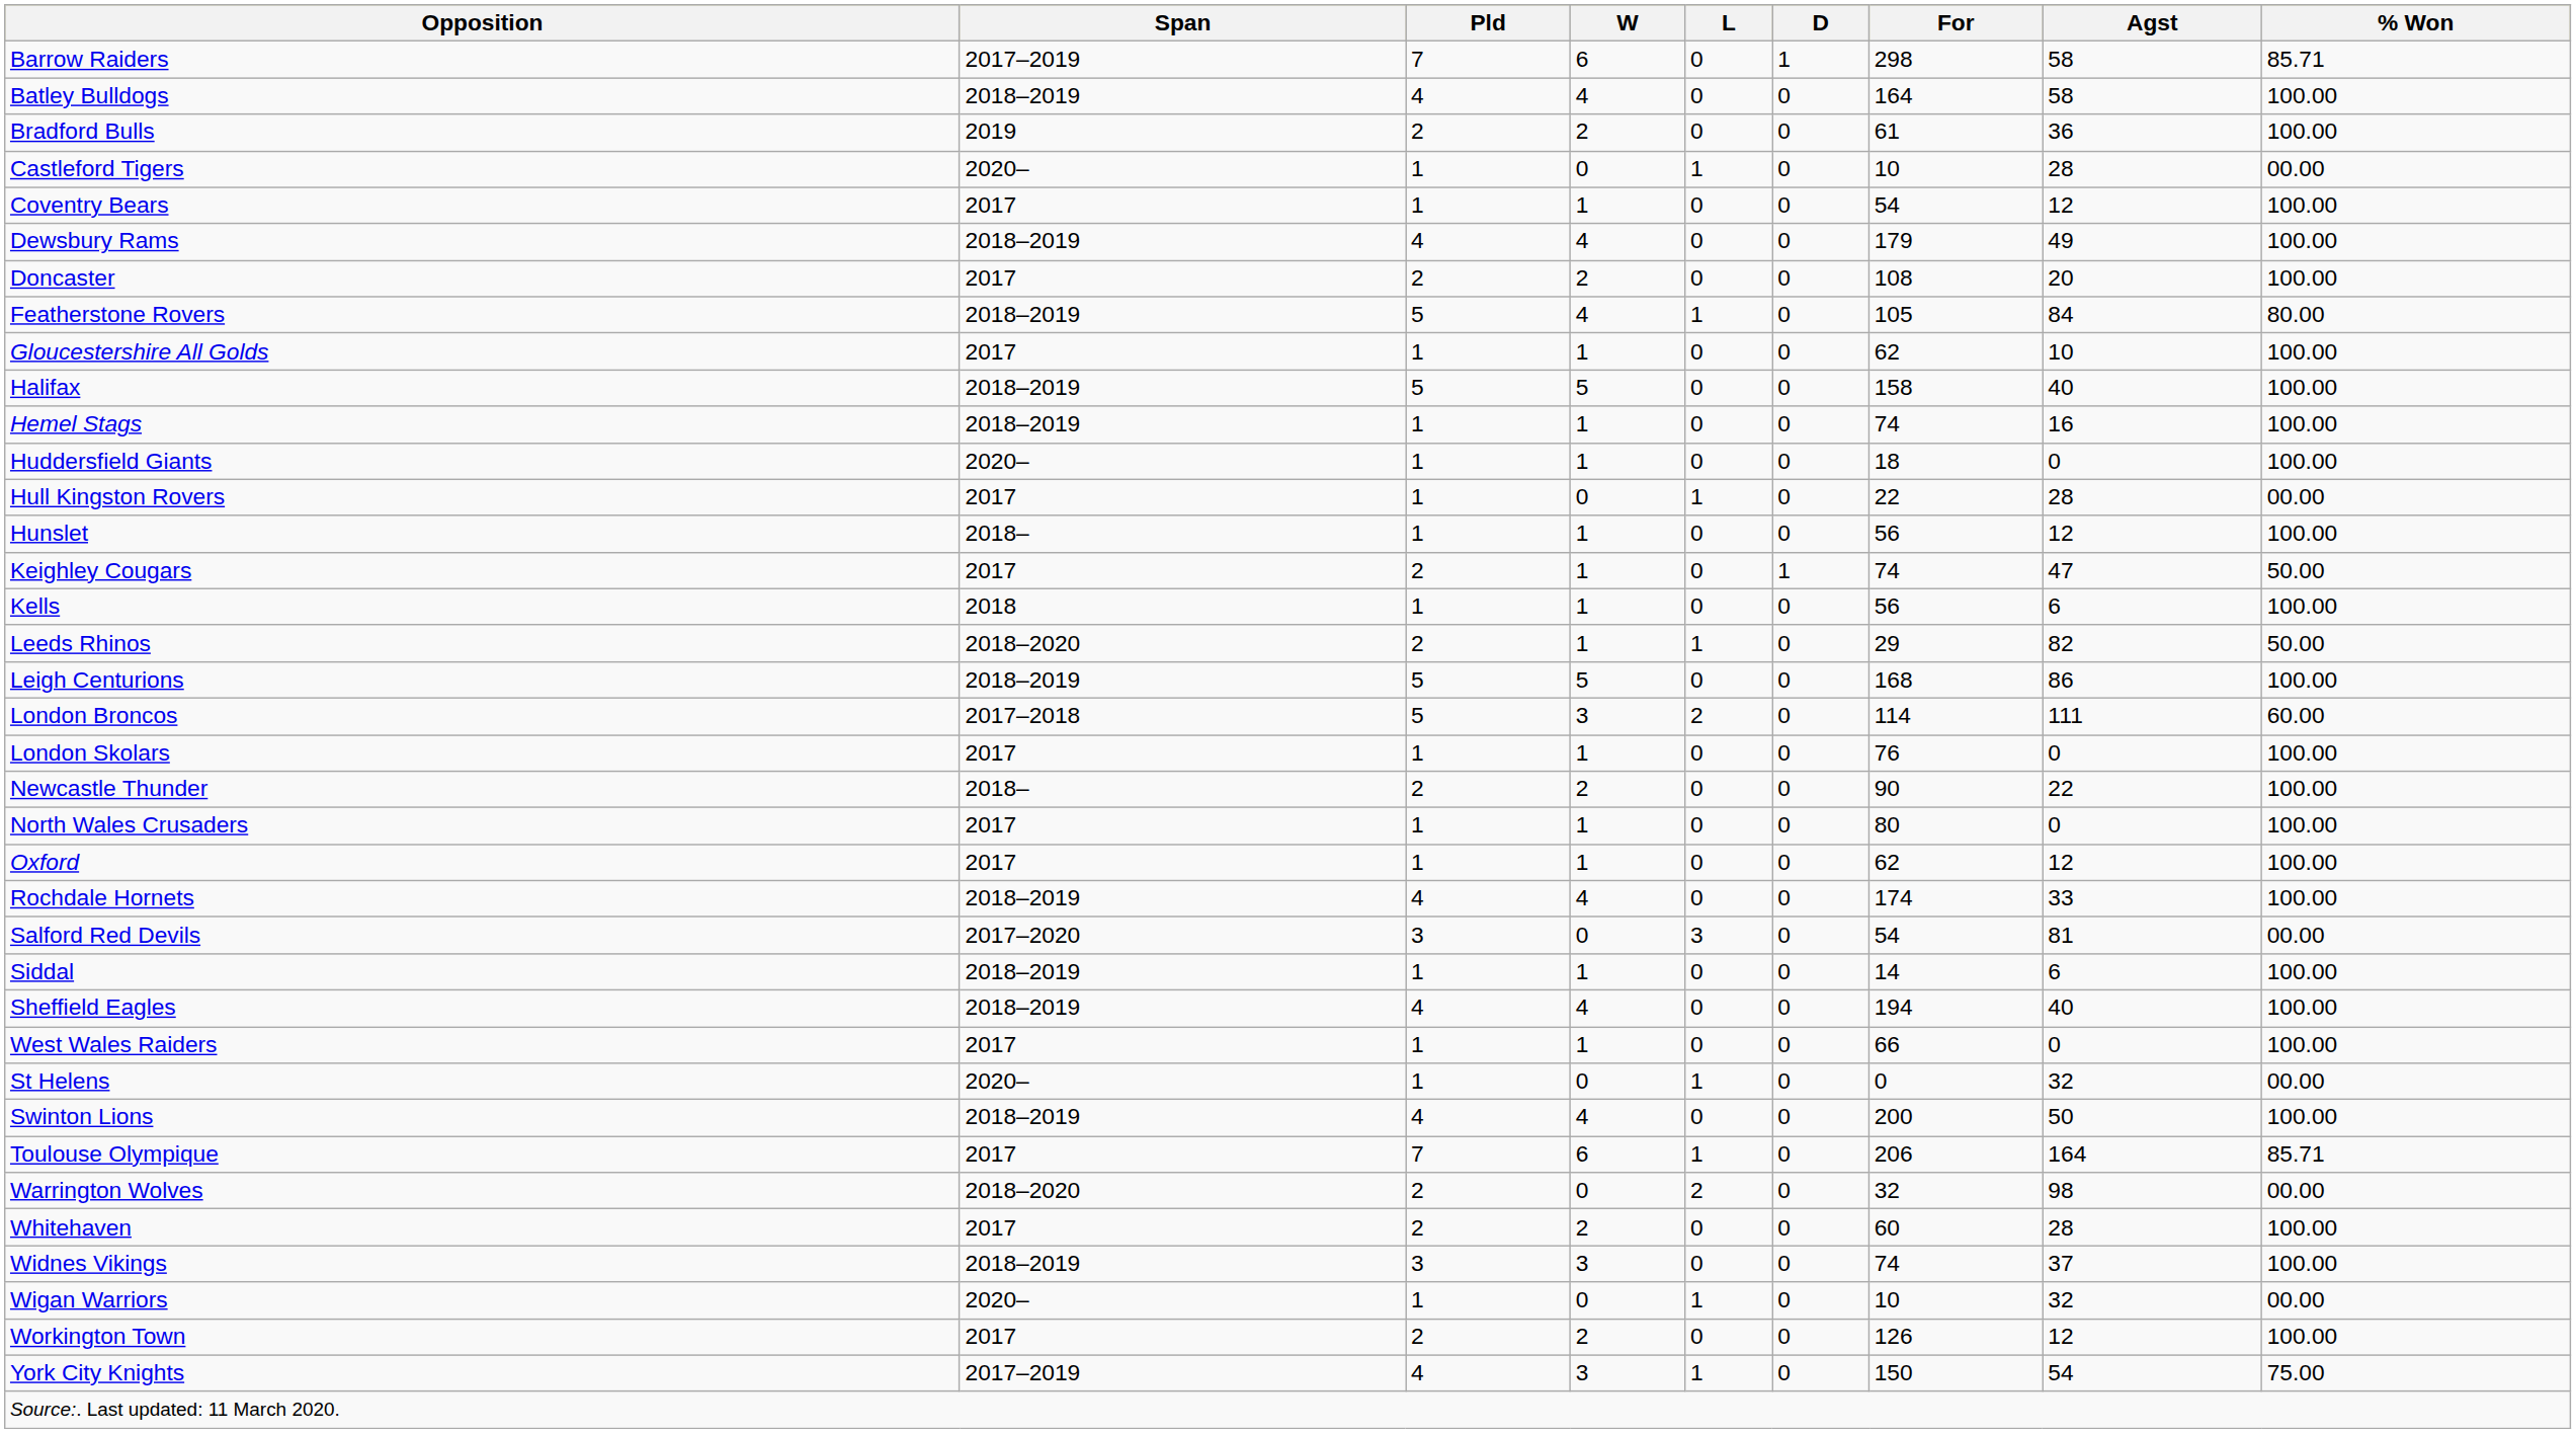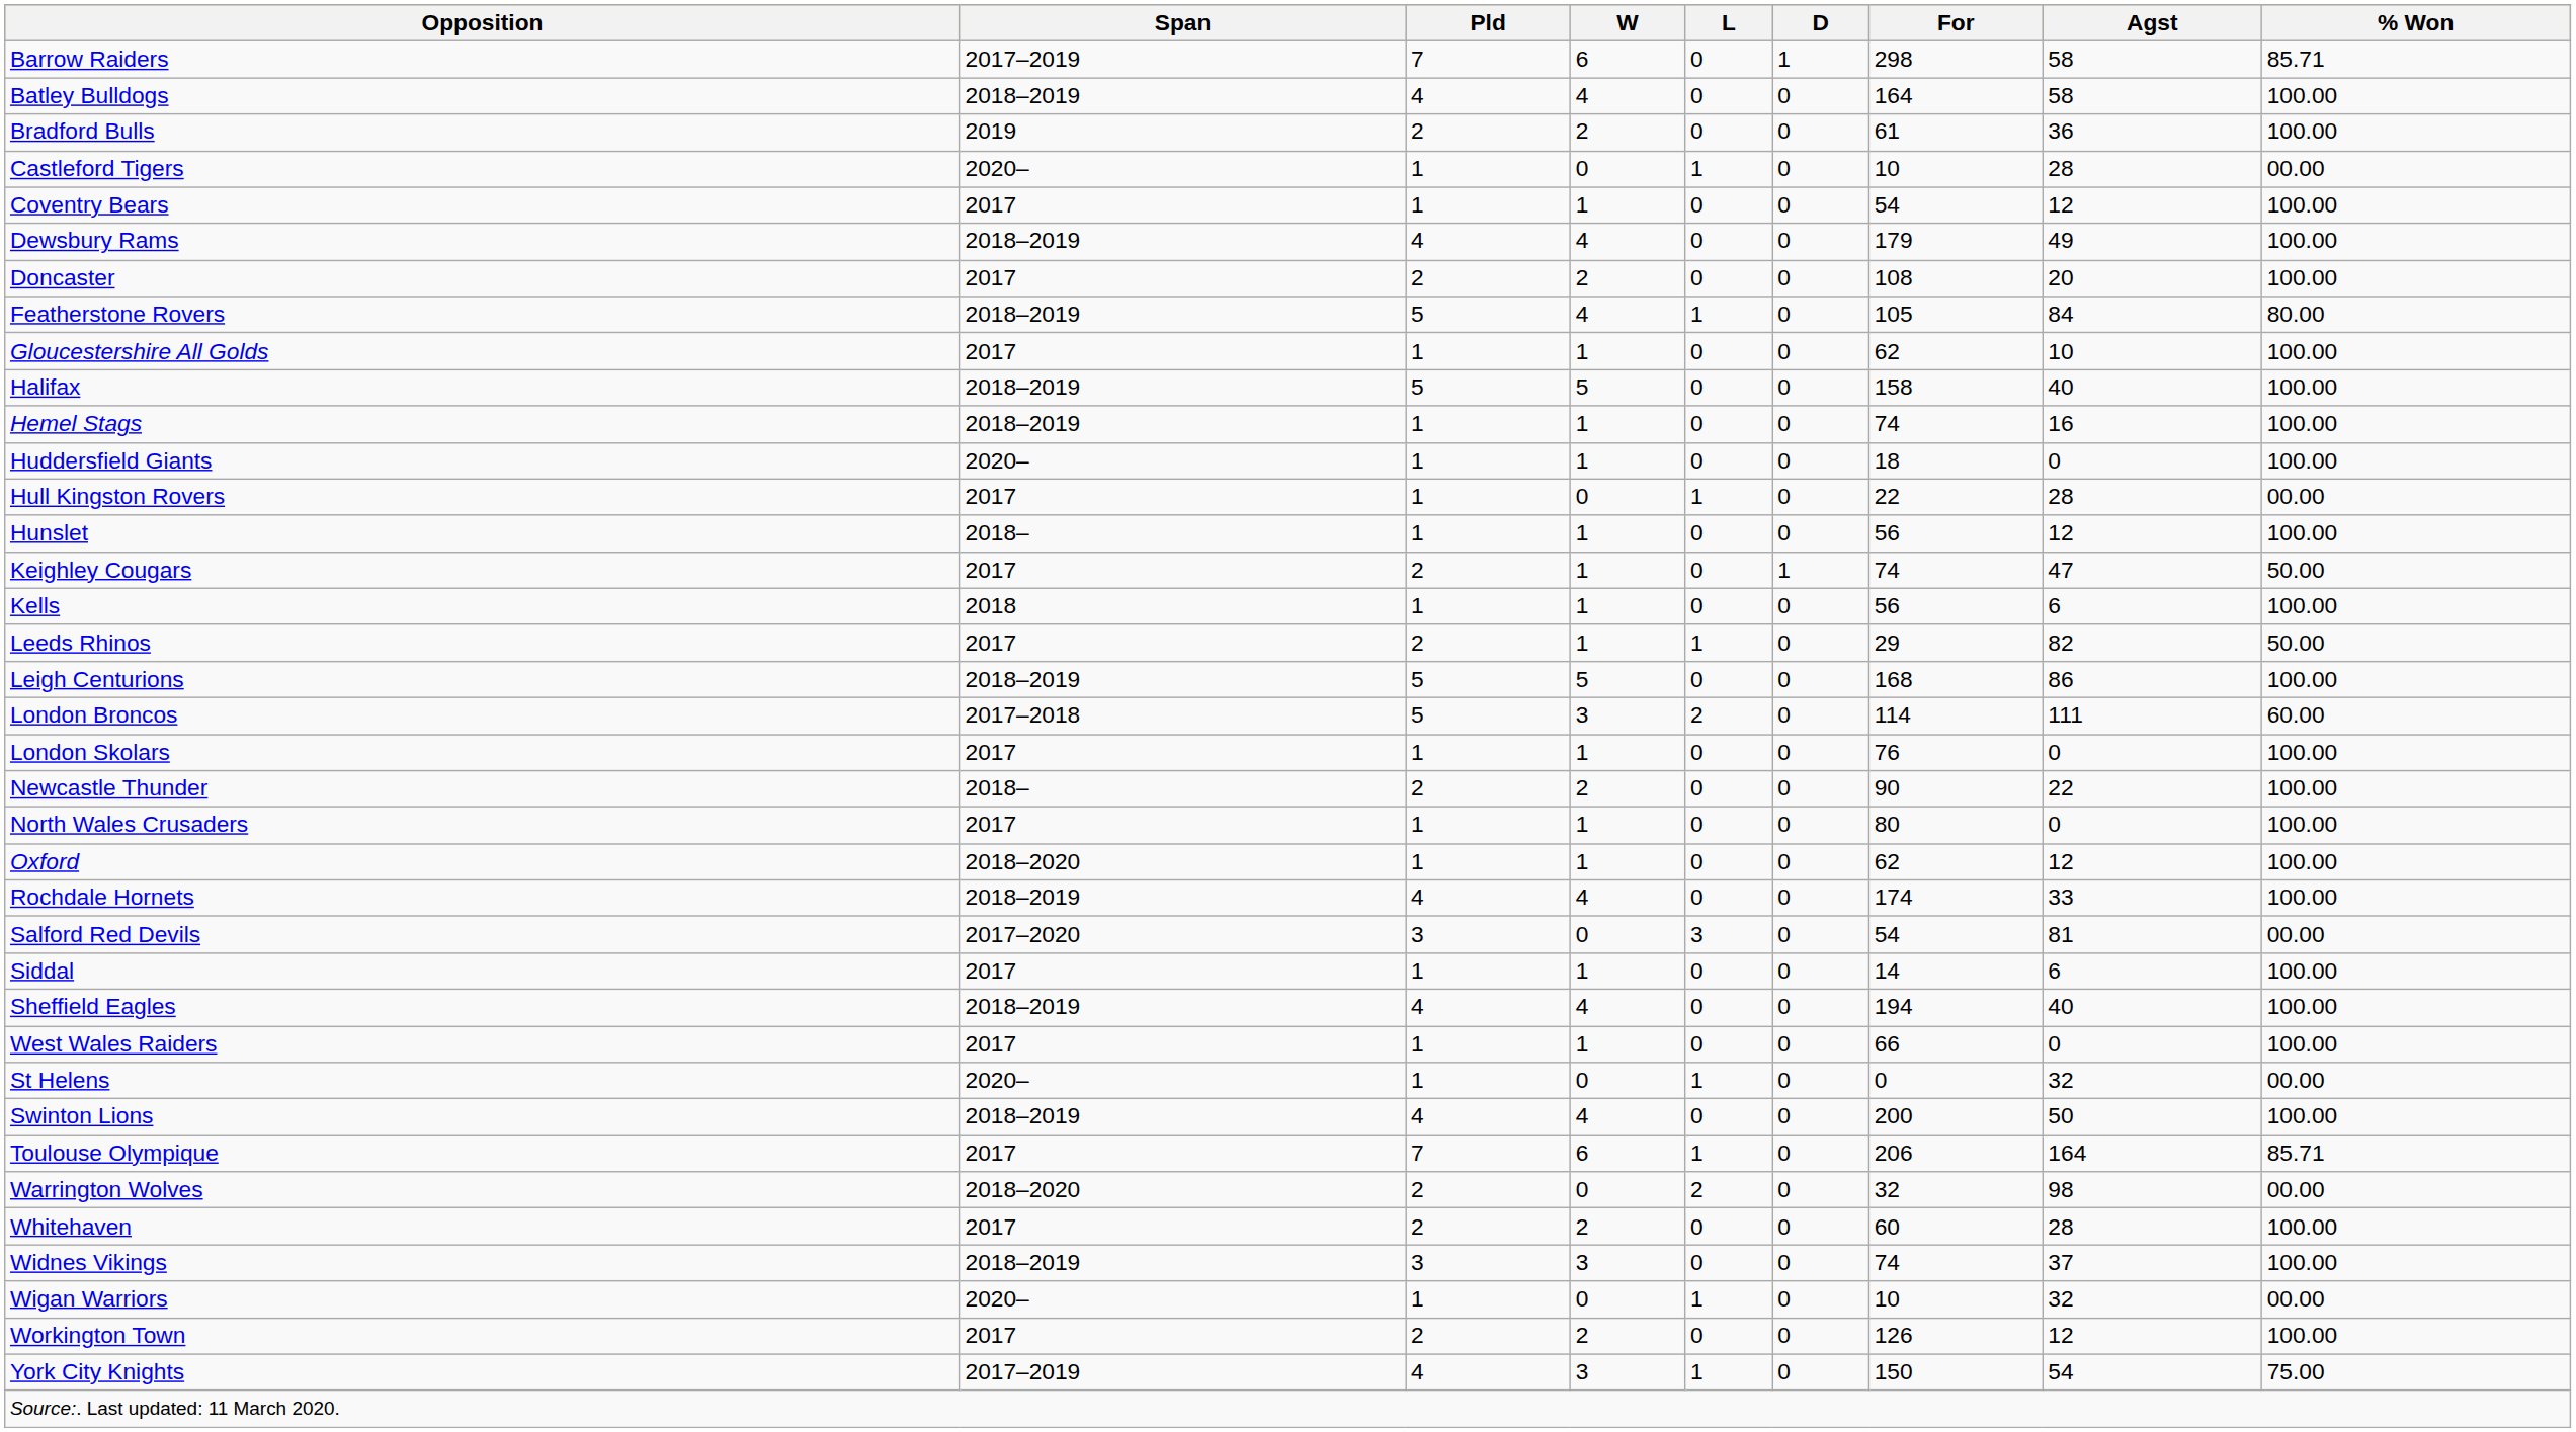Leeds Rhinos | Span: 2018–2020 -> 2017
Oxford | Span: 2017 -> 2018–2020
Siddal | Span: 2018–2019 -> 2017
